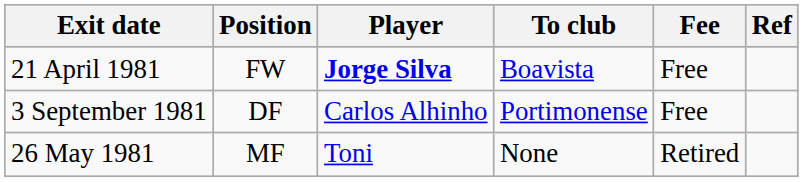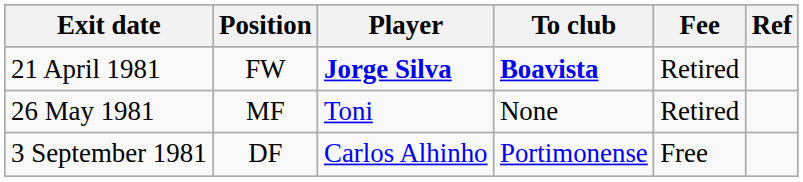21 April 1981 | To club: normal -> bold
21 April 1981 | Fee: Free -> Retired
rows swapped: 26 May 1981 <-> 3 September 1981
